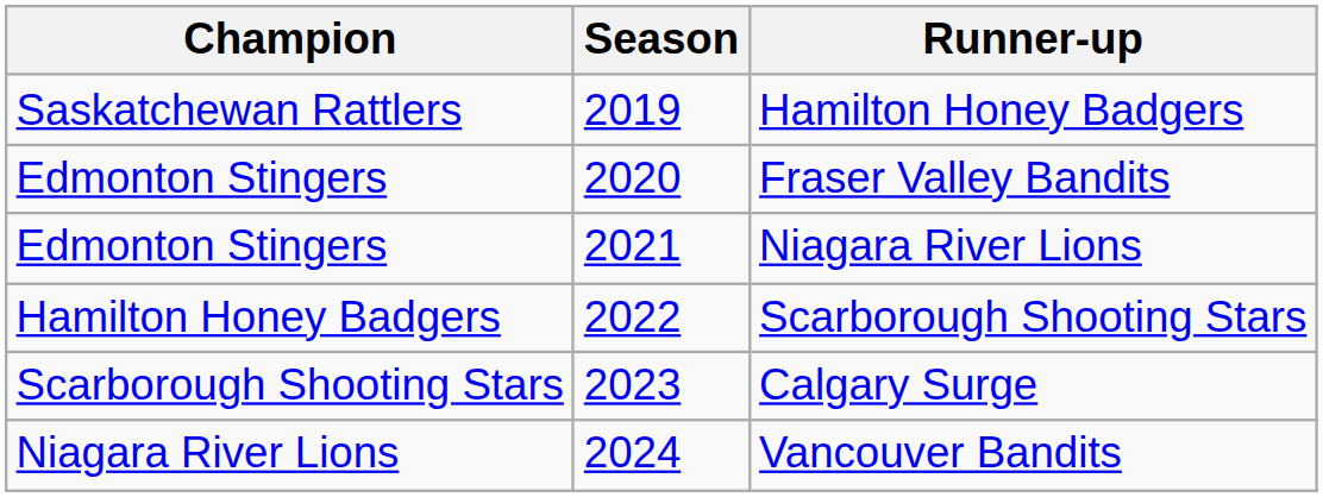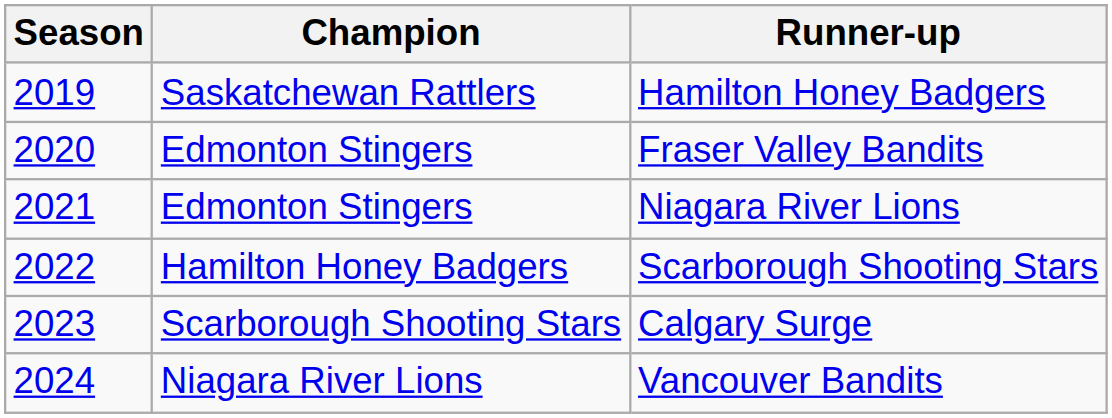columns swapped: Season <-> Champion
